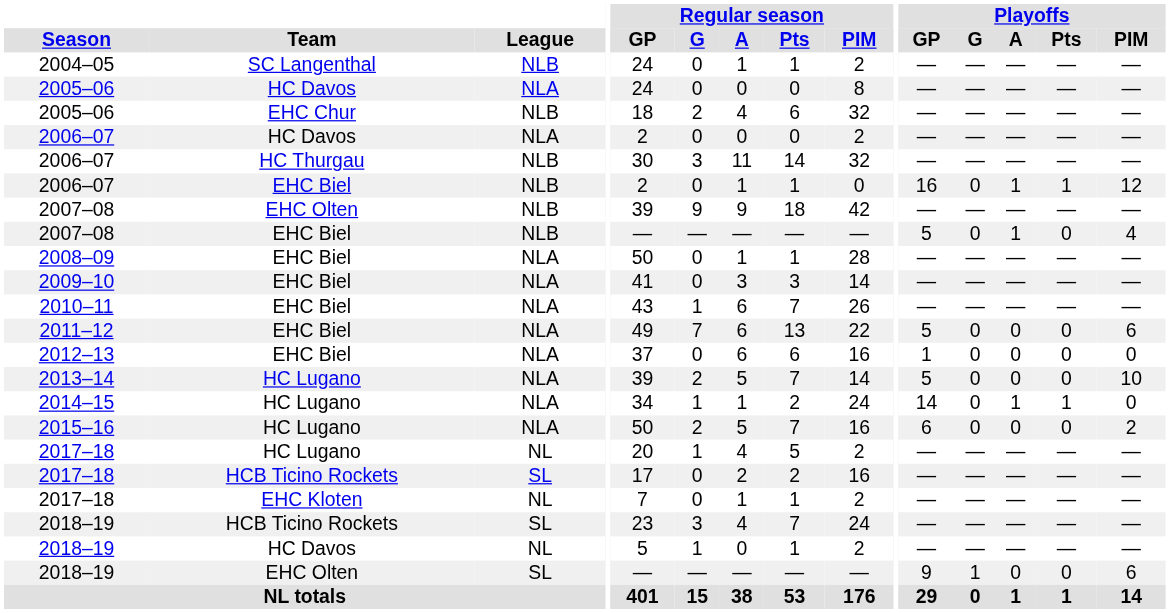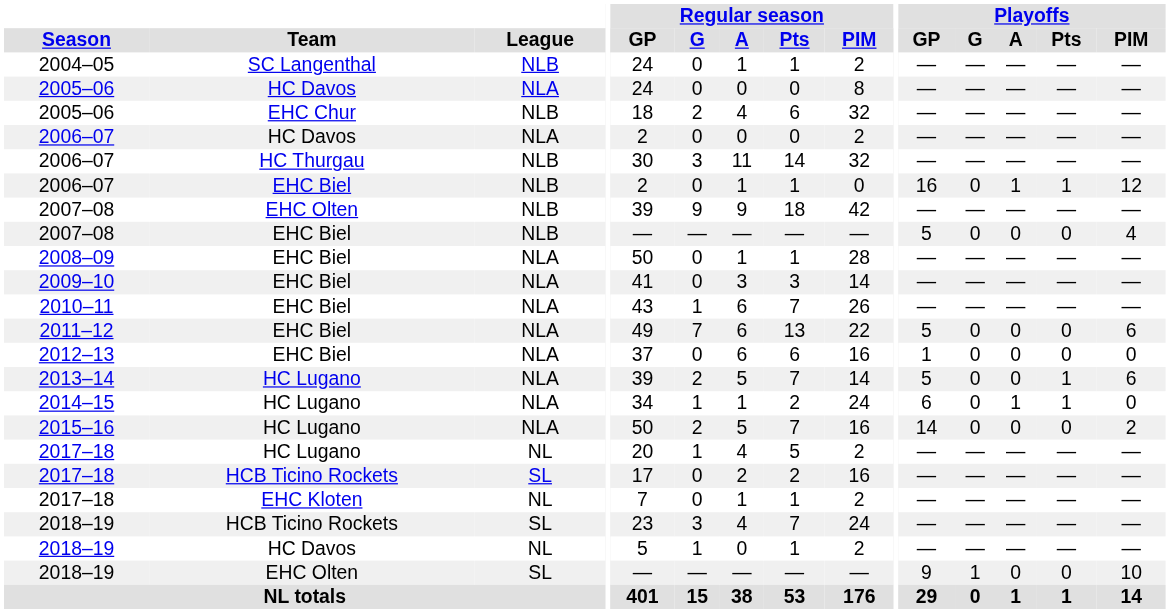2007–08 / EHC Biel | Playoffs / A: 1 -> 0
2013–14 | Playoffs / Pts: 0 -> 1
2013–14 | Playoffs / PIM: 10 -> 6
2014–15 | Playoffs / GP: 14 -> 6
2015–16 | Playoffs / GP: 6 -> 14
2018–19 / EHC Olten | Playoffs / PIM: 6 -> 10
